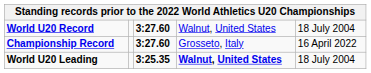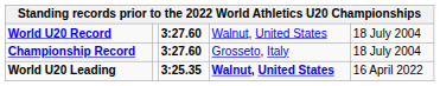Championship Record | column 5: 16 April 2022 -> 18 July 2004
World U20 Leading | column 5: 18 July 2004 -> 16 April 2022
